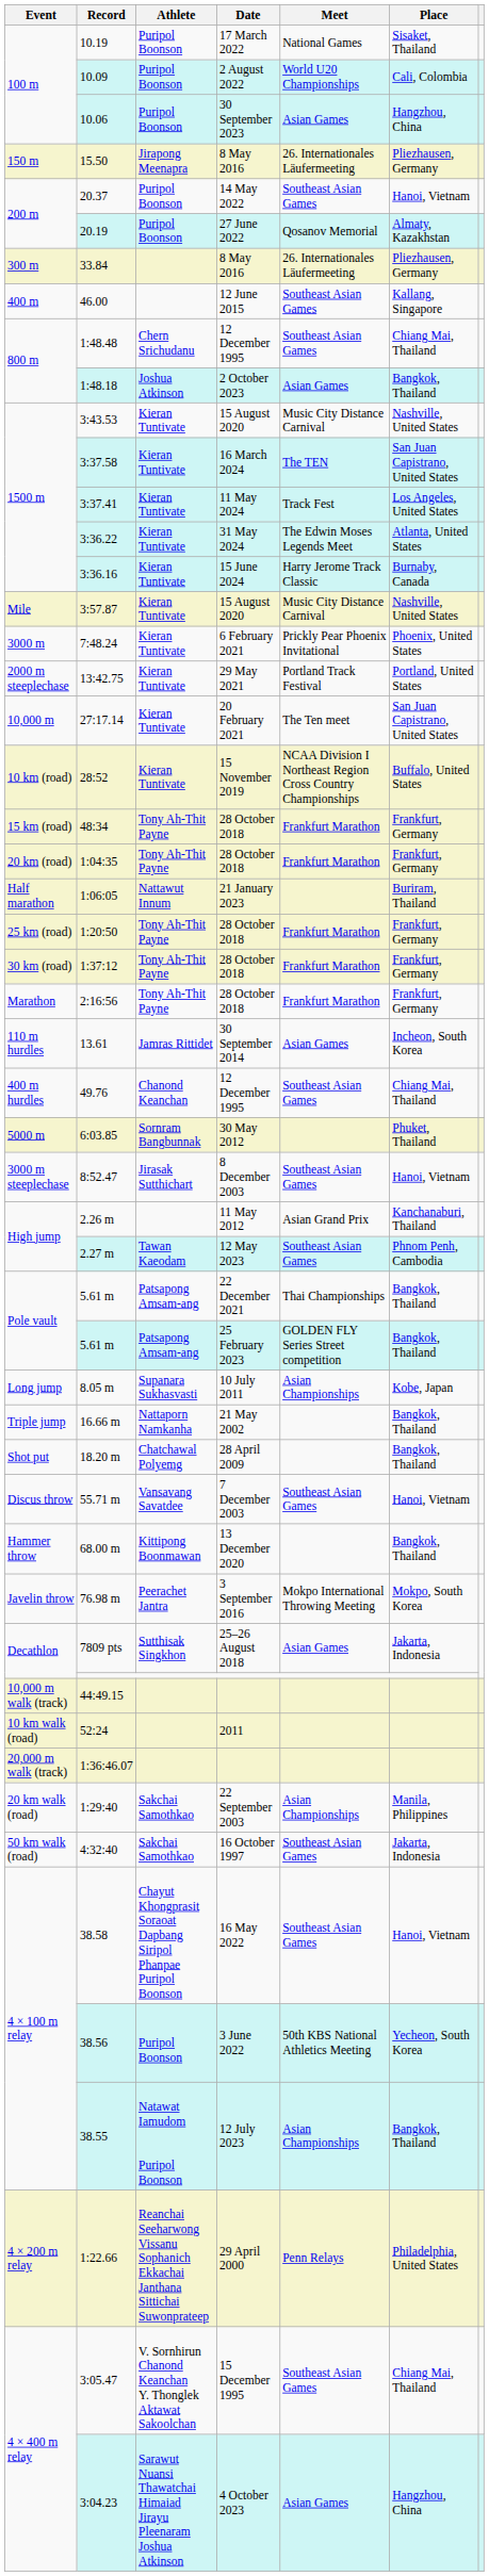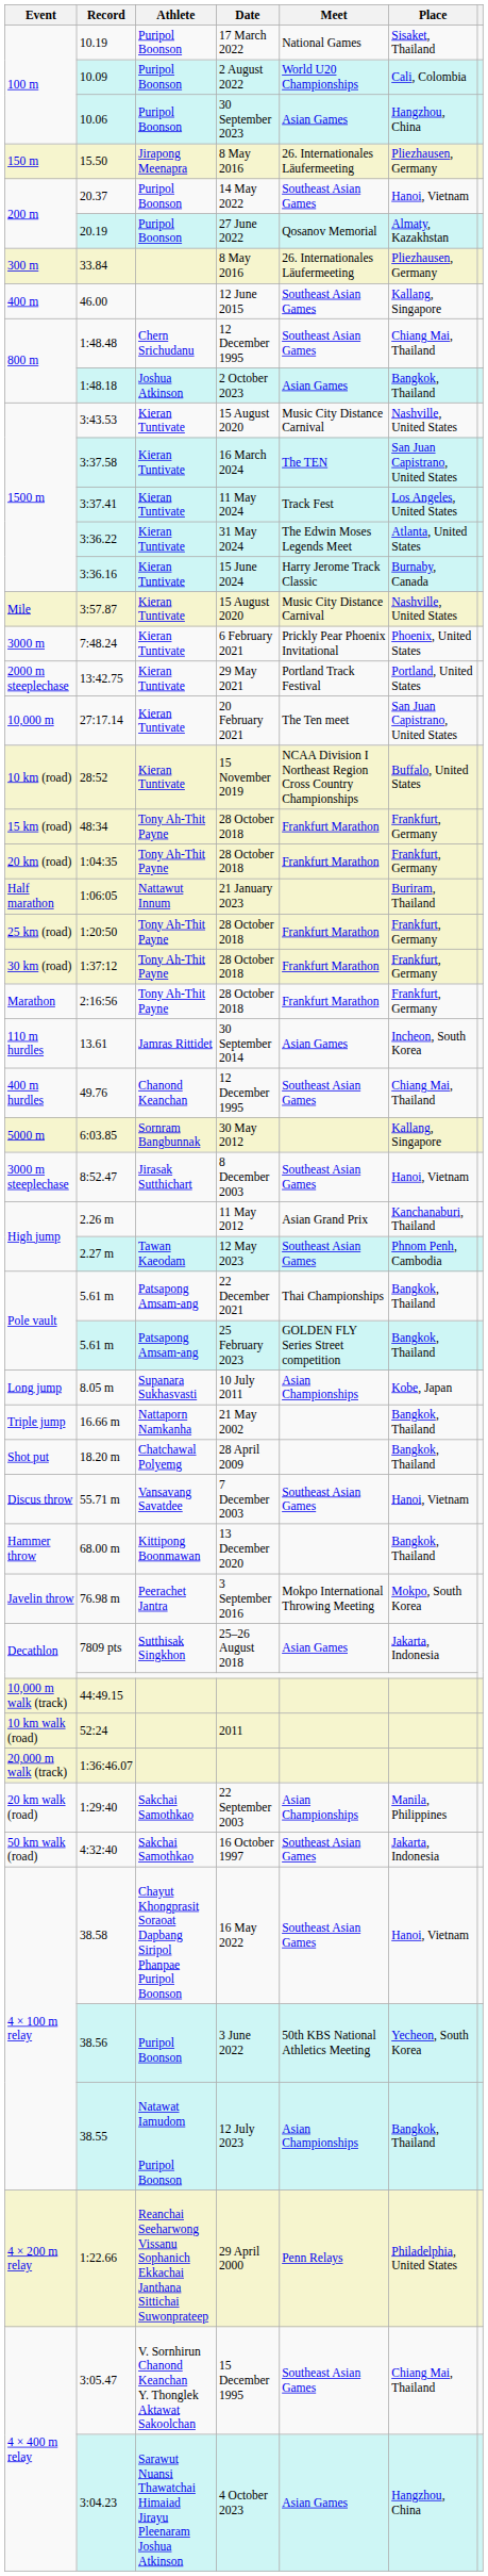6:03.85 | Place: Phuket, Thailand -> Kallang, Singapore
